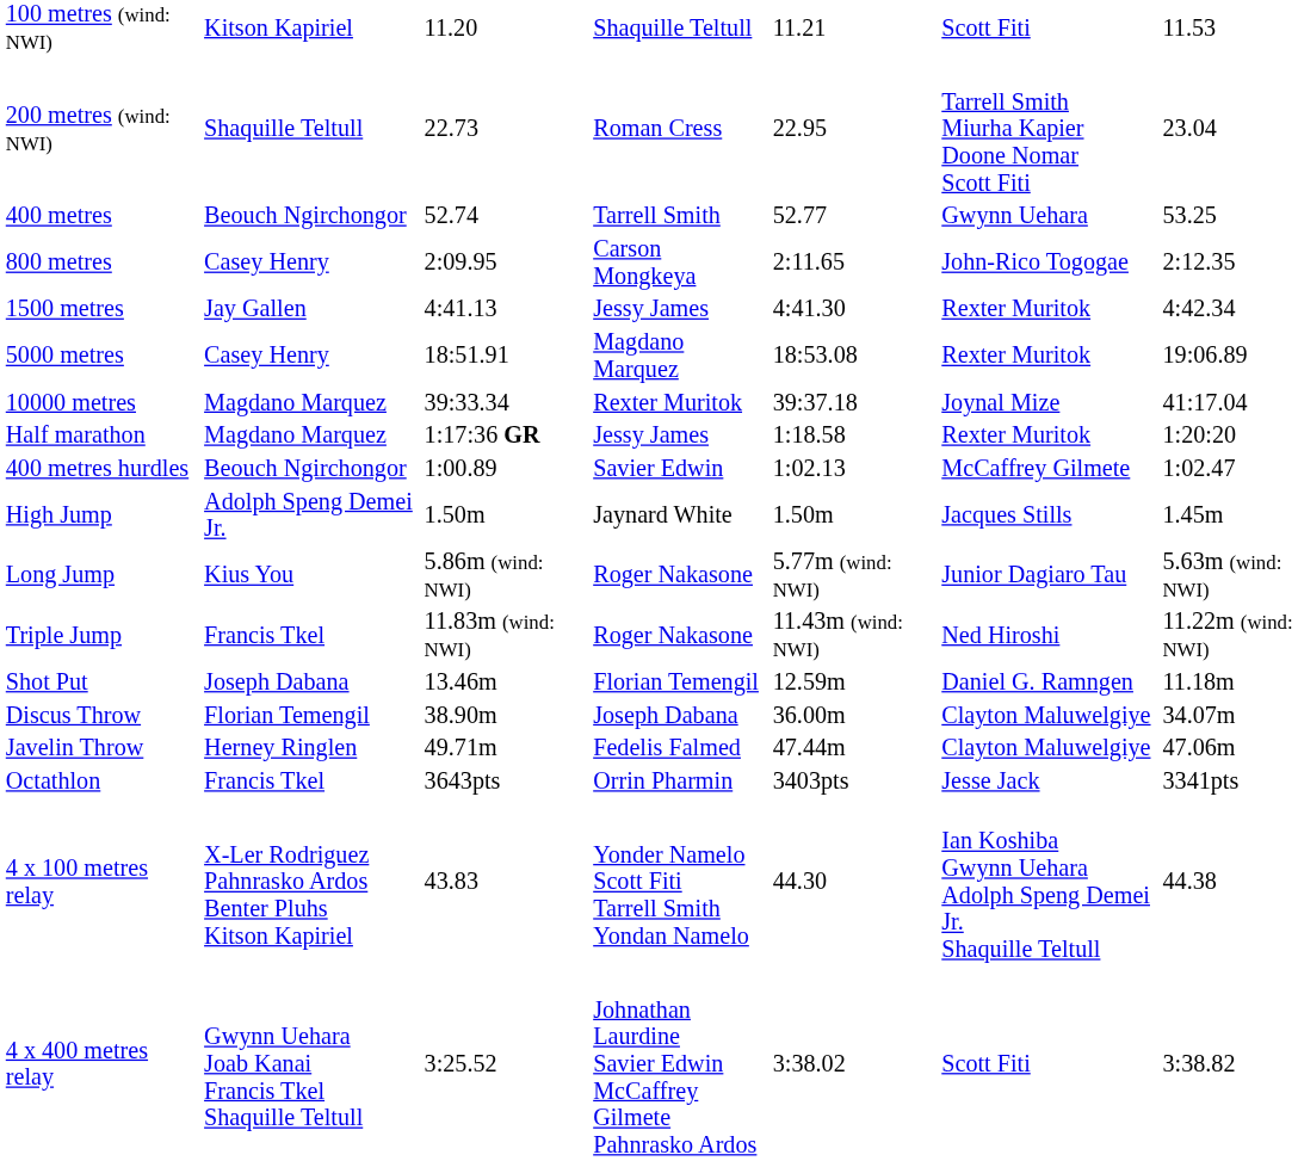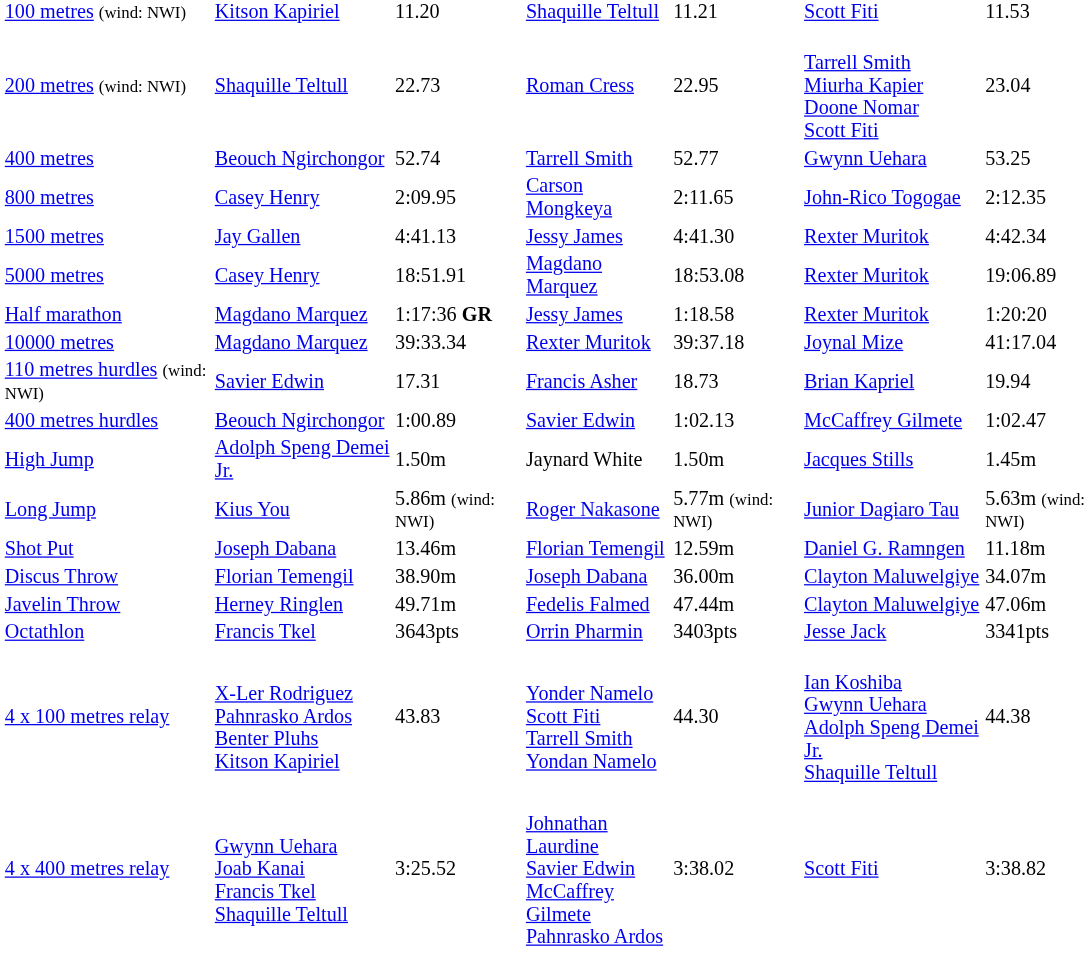rows swapped: 10000 metres <-> Half marathon
+ row: 110 metres hurdles (wind: NWI) | Savier Edwin | 17.31 | Francis Asher | 18.73 | Brian Kapriel | 19.94
- row: Triple Jump | Francis Tkel | 11.83m (wind: NWI) | Roger Nakasone | 11.43m (wind: NWI) | Ned Hiroshi | 11.22m (wind: NWI)
